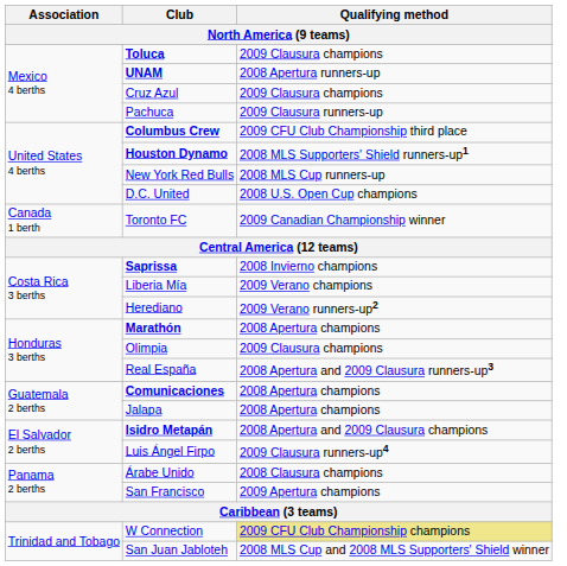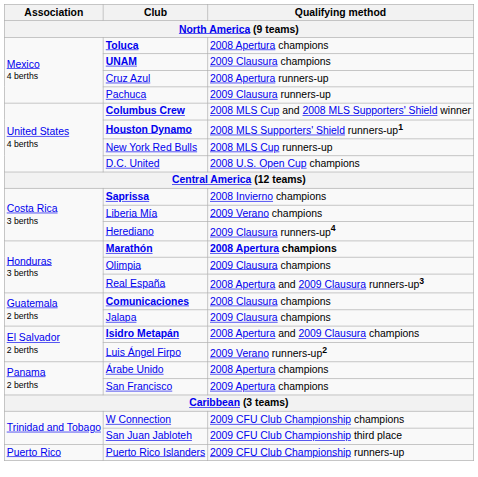Toluca | Qualifying method: 2009 Clausura champions -> 2008 Apertura champions
UNAM | Qualifying method: 2008 Apertura runners-up -> 2009 Clausura champions
Cruz Azul | Qualifying method: 2009 Clausura champions -> 2008 Apertura runners-up
Columbus Crew | Qualifying method: 2009 CFU Club Championship third place -> 2008 MLS Cup and 2008 MLS Supporters' Shield winner
- row: Canada 1 berth | Toronto FC | 2009 Canadian Championship winner
Herediano | Qualifying method: 2009 Verano runners-up2 -> 2009 Clausura runners-up4
Marathón | Qualifying method: normal -> bold
Comunicaciones | Qualifying method: 2008 Apertura champions -> 2008 Clausura champions
Jalapa | Qualifying method: 2008 Apertura champions -> 2009 Clausura champions
Luis Ángel Firpo | Qualifying method: 2009 Clausura runners-up4 -> 2009 Verano runners-up2
Árabe Unido | Qualifying method: 2008 Clausura champions -> 2008 Apertura champions
W Connection | Qualifying method: khaki background -> no background
San Juan Jabloteh | Qualifying method: 2008 MLS Cup and 2008 MLS Supporters' Shield winner -> 2009 CFU Club Championship third place
+ row: Puerto Rico | Puerto Rico Islanders | 2009 CFU Club Championship runners-up
